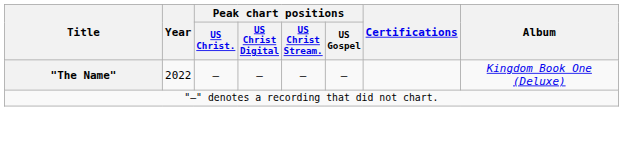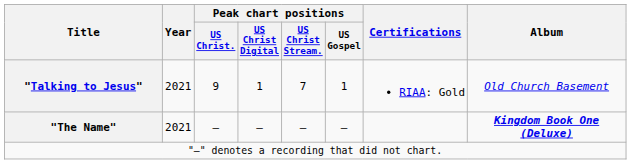+ row: "Talking to Jesus" | 2021 | 9 | 1 | 7 | 1 | RIAA: Gold | Old Church Basement
"The Name" | Year: 2022 -> 2021
"The Name" | Album: normal -> bold
